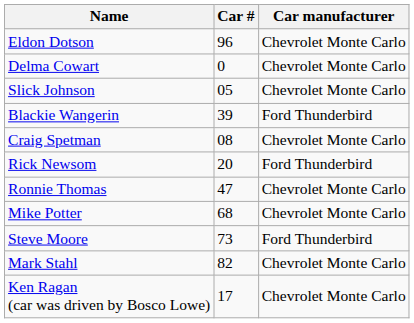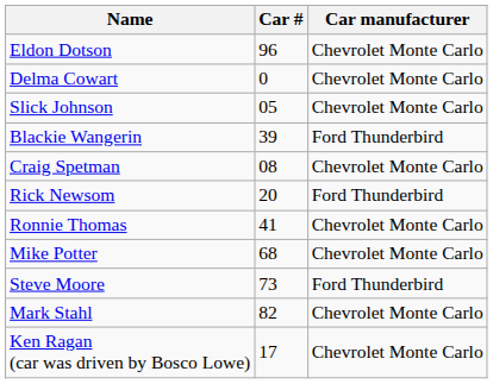Ronnie Thomas | Car #: 47 -> 41
